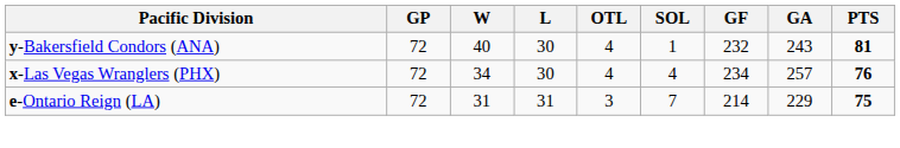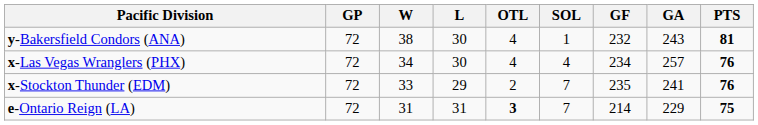y-Bakersfield Condors (ANA) | W: 40 -> 38
+ row: x-Stockton Thunder (EDM) | 72 | 33 | 29 | 2 | 7 | 235 | 241 | 76
e-Ontario Reign (LA) | OTL: normal -> bold
